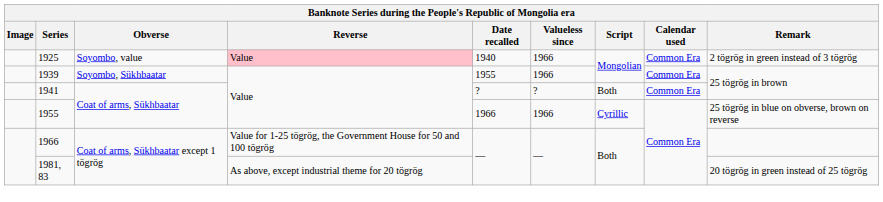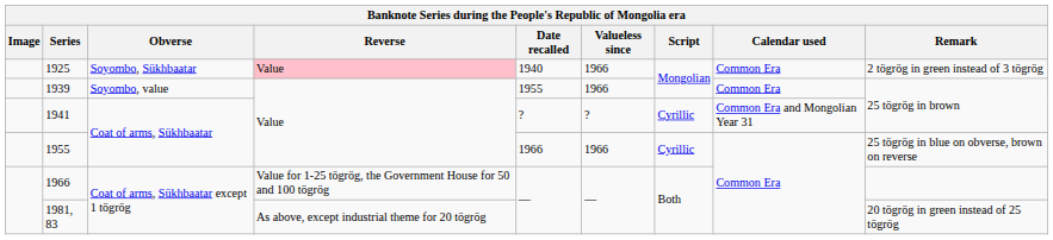1925 | Obverse: Soyombo, value -> Soyombo, Sükhbaatar
1939 | Obverse: Soyombo, Sükhbaatar -> Soyombo, value
1941 | Script: Both -> Cyrillic
1941 | Calendar used: Common Era -> Common Era and Mongolian Year 31
